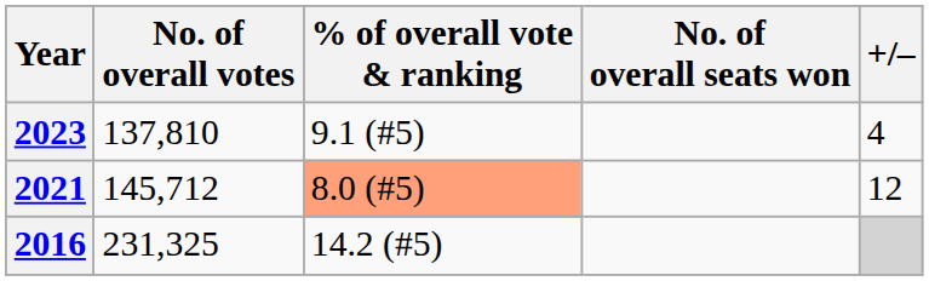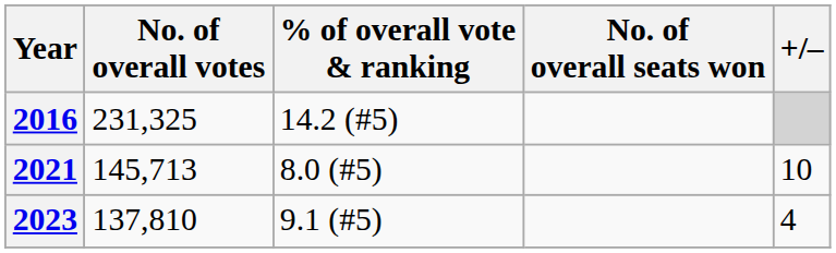rows swapped: 2016 <-> 2023
2021 | No. of overall votes: 145,712 -> 145,713
2021 | % of overall vote & ranking: lightsalmon background -> no background
2021 | +/–: 12 -> 10
